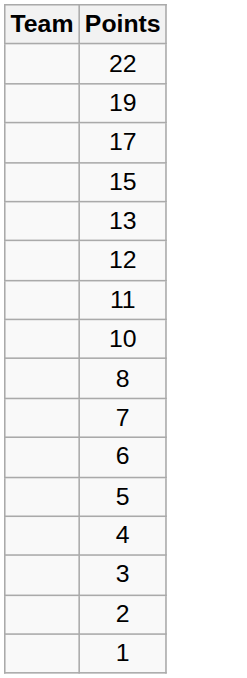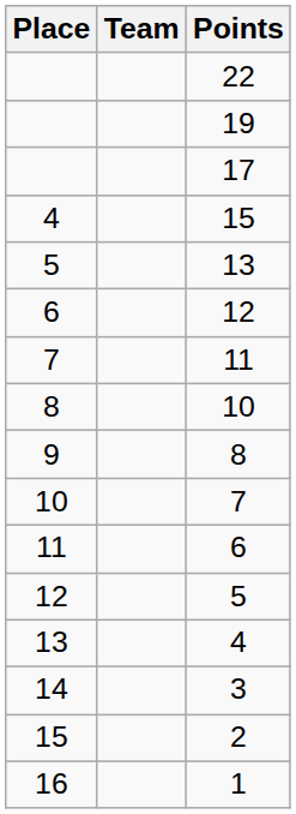+ column: Place | 4 | 5 | 6 | 7 | 8 | 9 | 10 | 11 | 12 | 13 | 14 | 15 | 16
